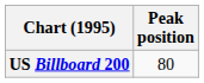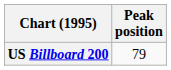US Billboard 200 | Peak position: 80 -> 79
